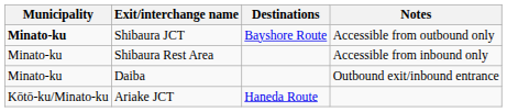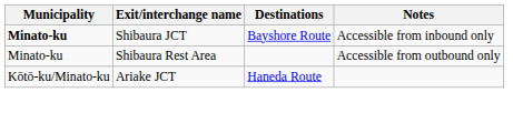Shibaura JCT | Notes: Accessible from outbound only -> Accessible from inbound only
Shibaura Rest Area | Notes: Accessible from inbound only -> Accessible from outbound only
- row: Minato-ku | Daiba | Outbound exit/inbound entrance
